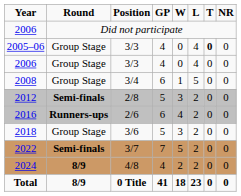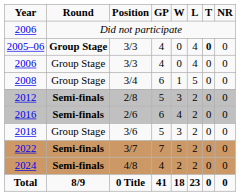2005–06 | Round: normal -> bold
2016 | Round: Runners-ups -> Semi-finals
2024 | Round: 8/9 -> Semi-finals
